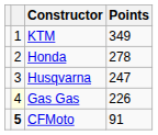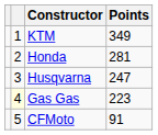Honda | Points: 278 -> 281
Gas Gas | Points: 226 -> 223
CFMoto | column 2: bold -> normal
